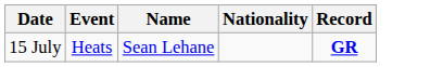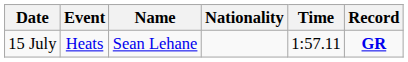+ column: Time | 1:57.11
